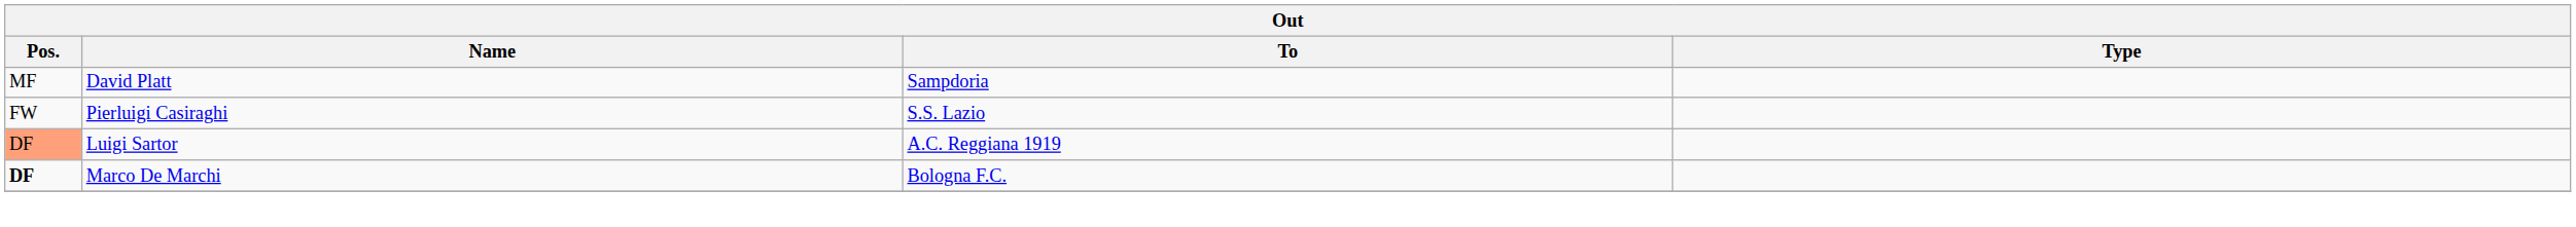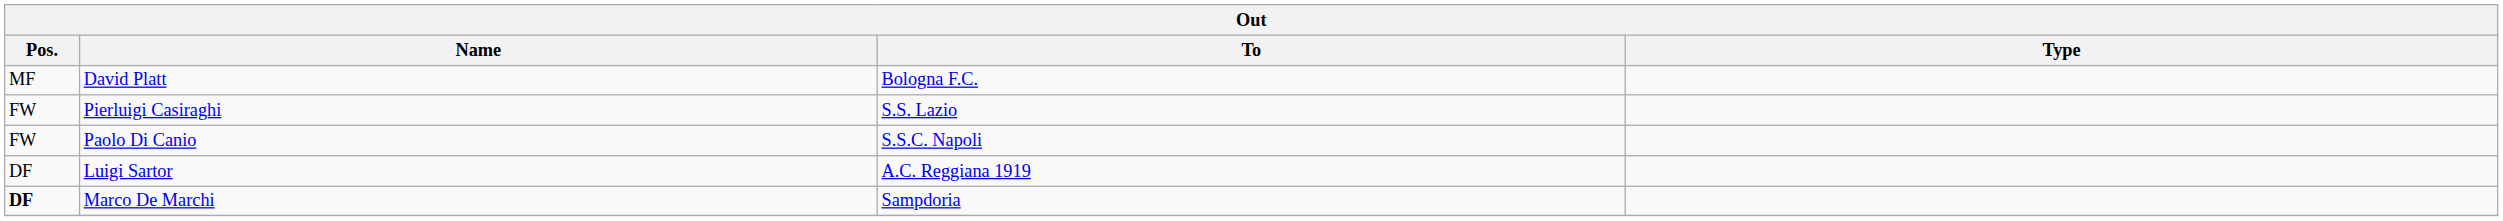David Platt | To: Sampdoria -> Bologna F.C.
+ row: FW | Paolo Di Canio | S.S.C. Napoli
Luigi Sartor | Pos.: lightsalmon background -> no background
Marco De Marchi | To: Bologna F.C. -> Sampdoria
